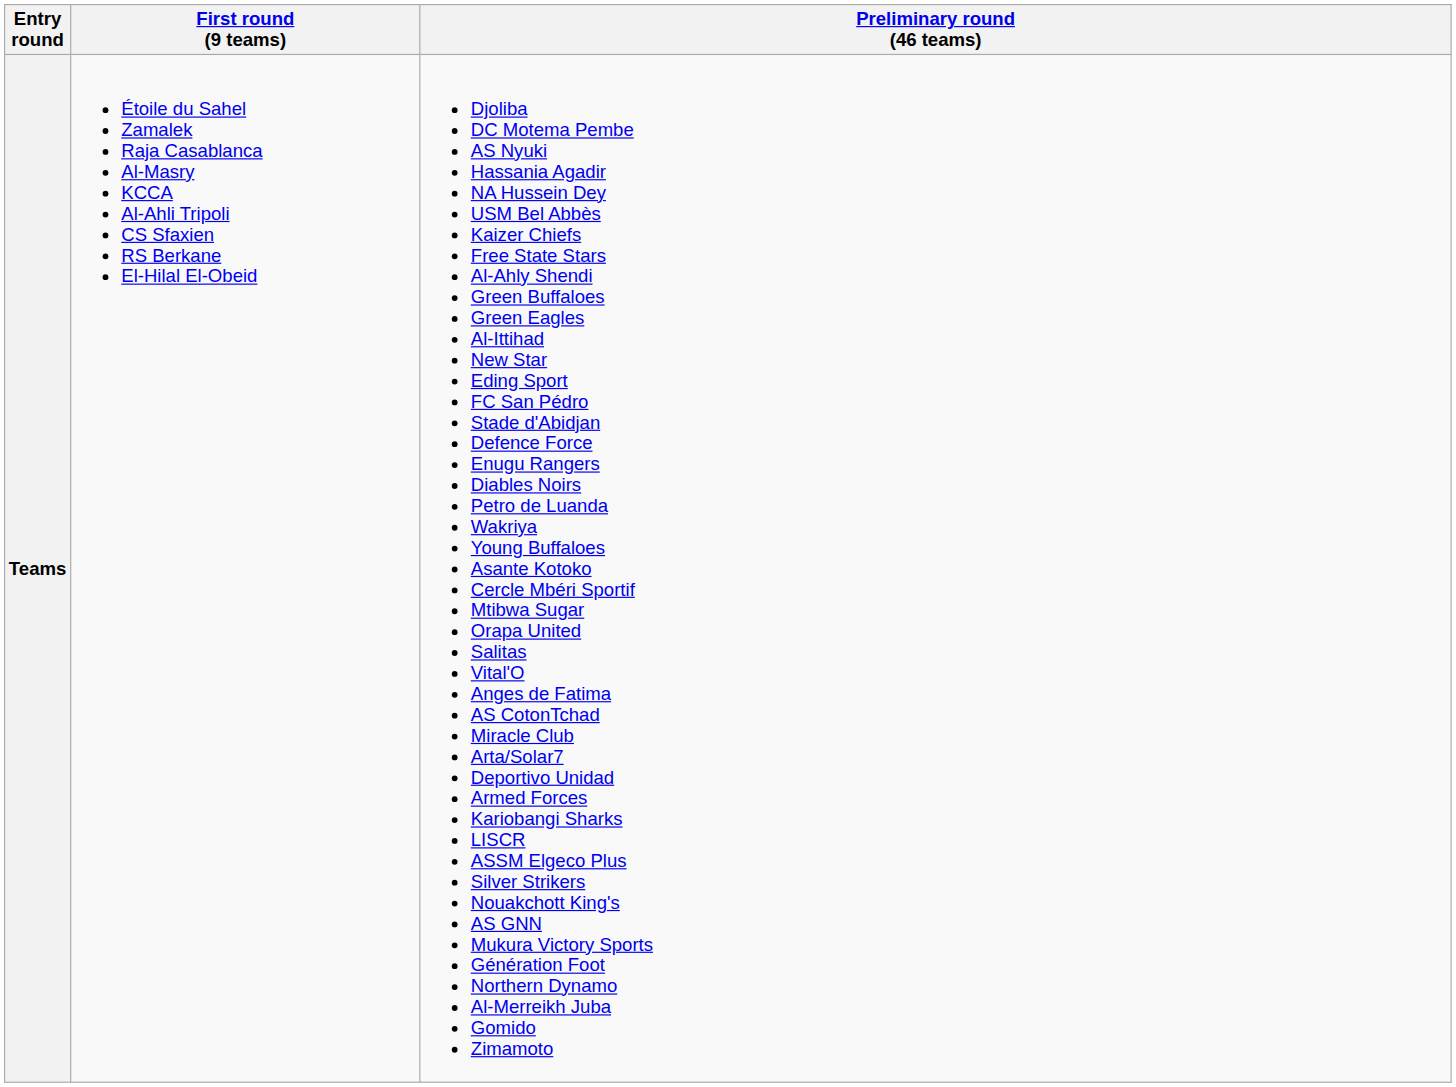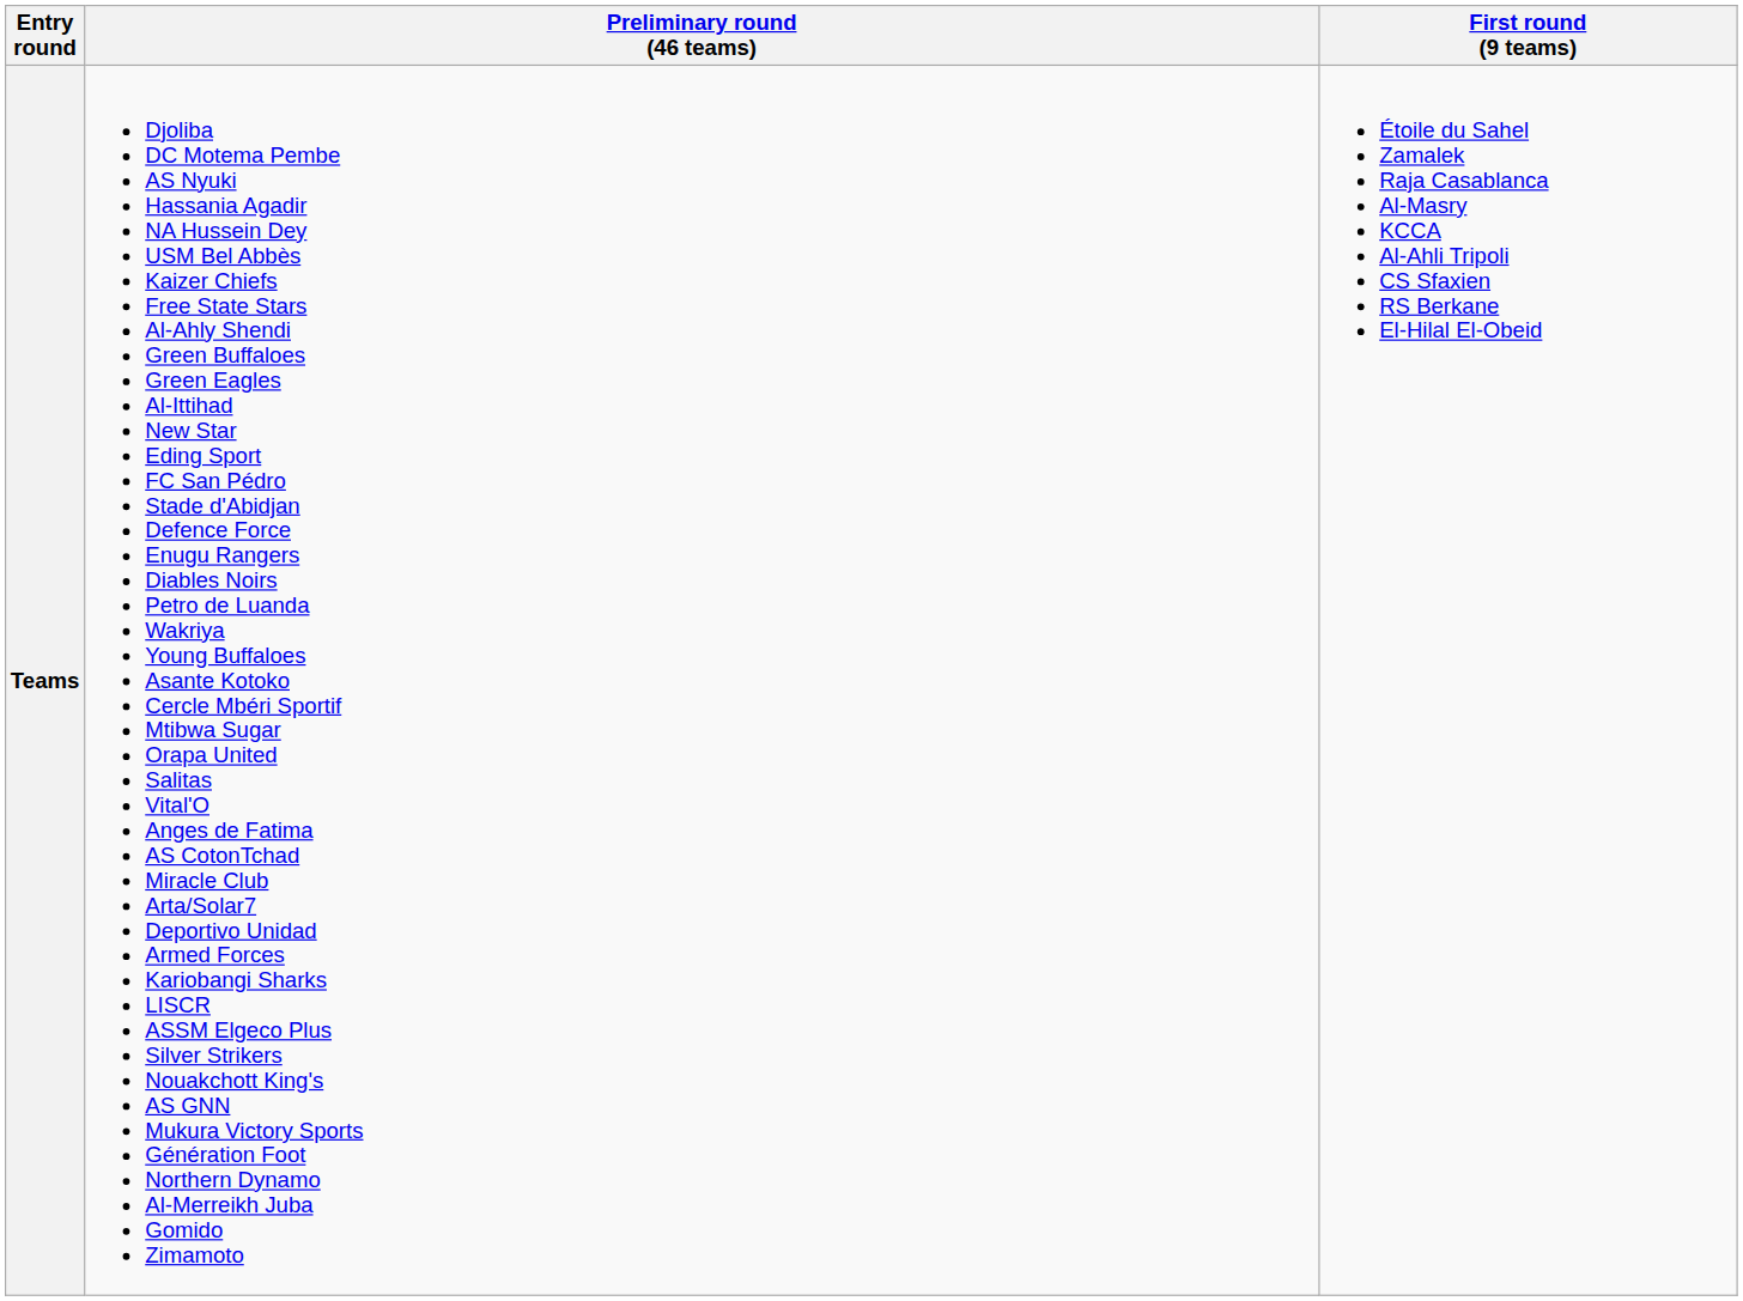columns swapped: First round (9 teams) <-> Preliminary round (46 teams)
